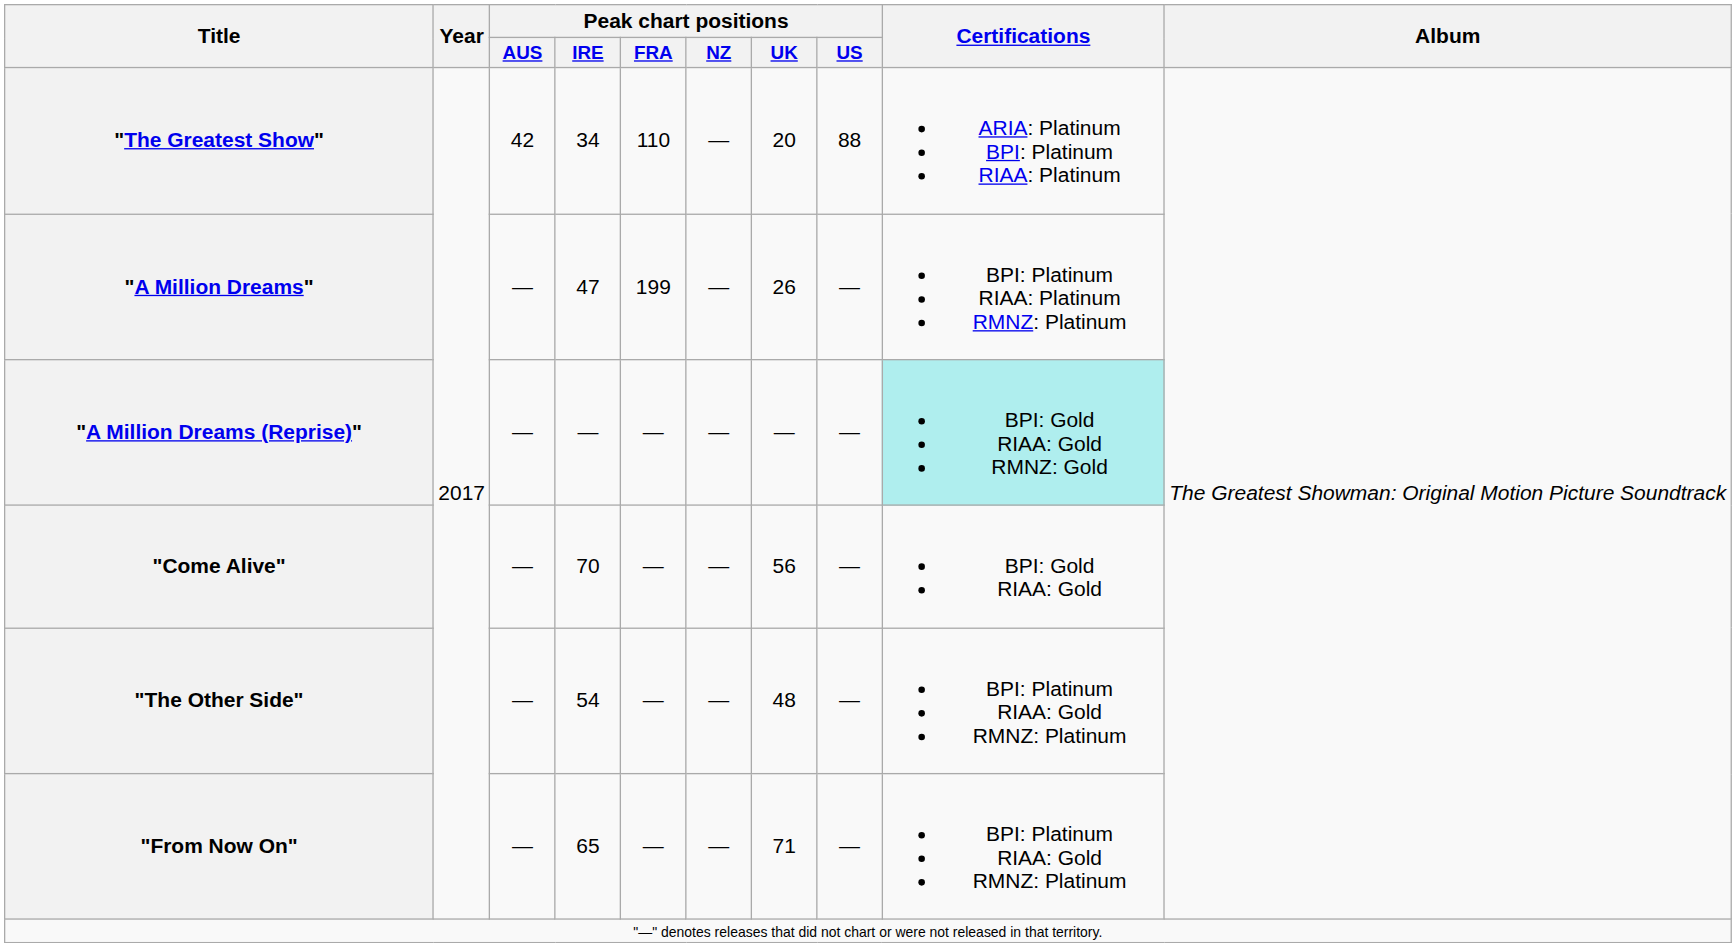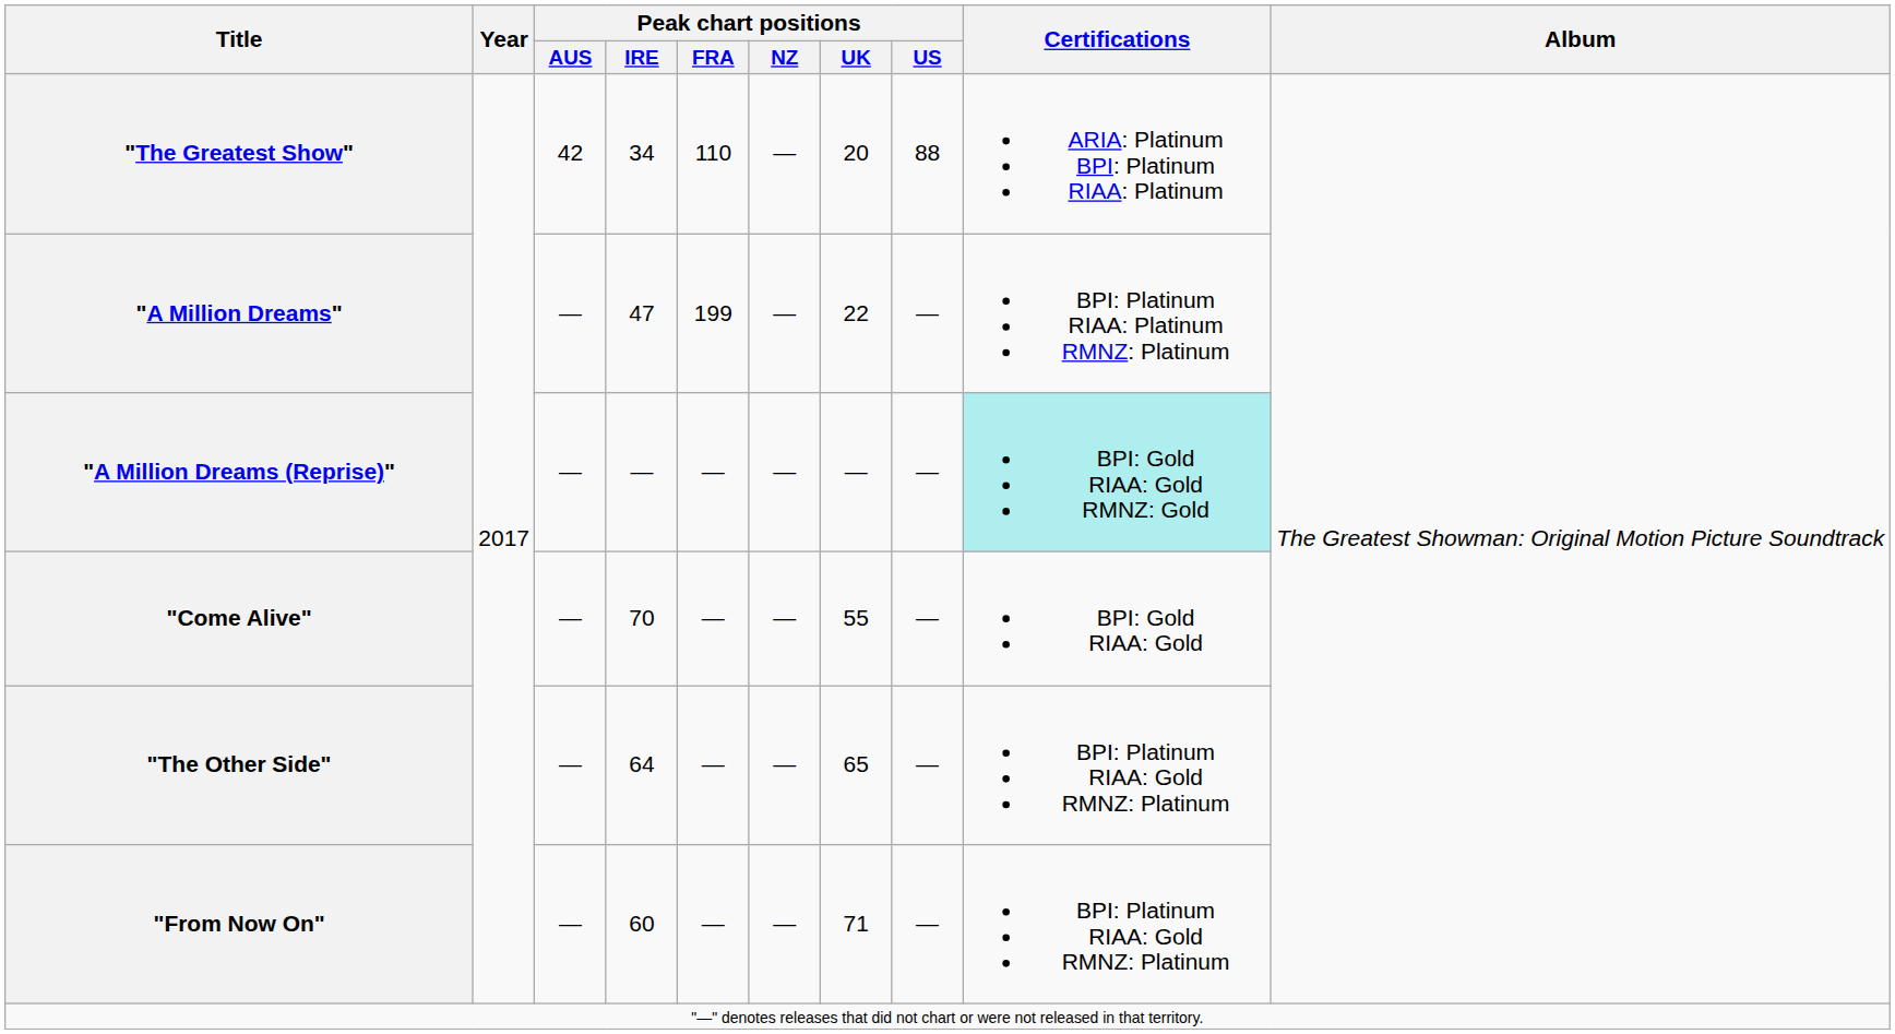"A Million Dreams" | Peak chart positions / UK: 26 -> 22
"Come Alive" | Peak chart positions / UK: 56 -> 55
"The Other Side" | Peak chart positions / IRE: 54 -> 64
"The Other Side" | Peak chart positions / UK: 48 -> 65
"From Now On" | Peak chart positions / IRE: 65 -> 60
